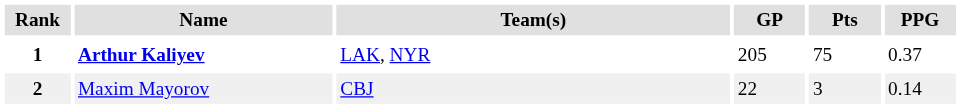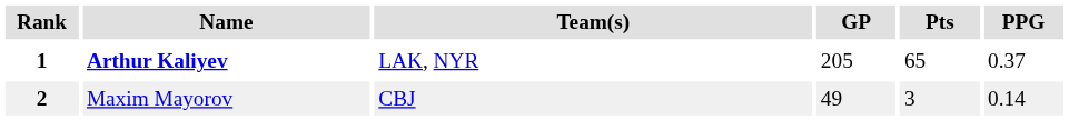1 | Pts: 75 -> 65
2 | GP: 22 -> 49
